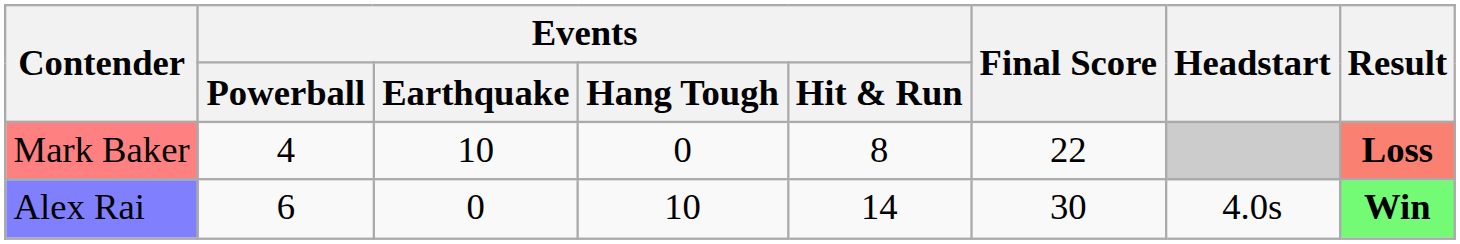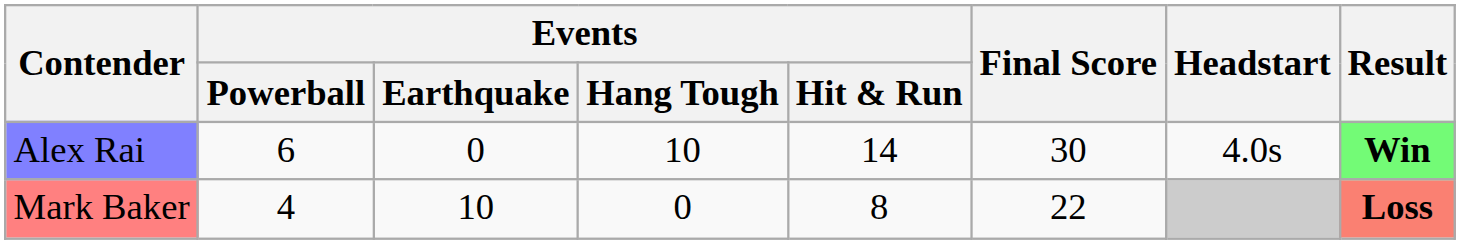rows swapped: Mark Baker <-> Alex Rai
